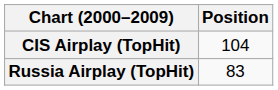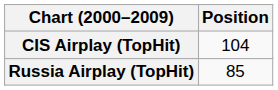Russia Airplay (TopHit) | Position: 83 -> 85
